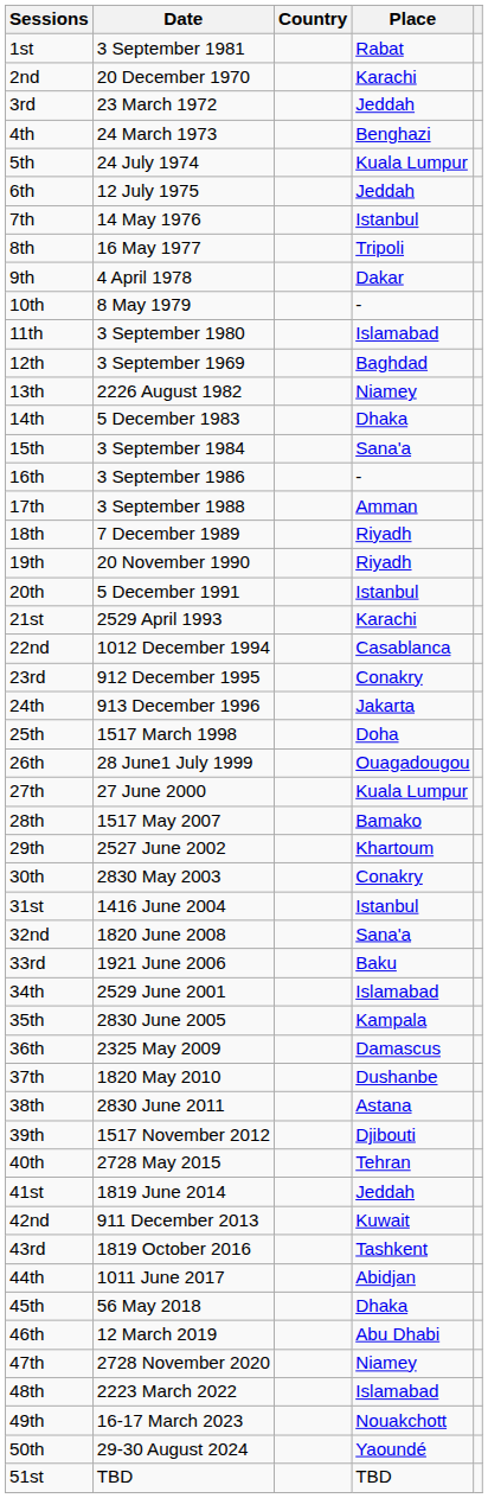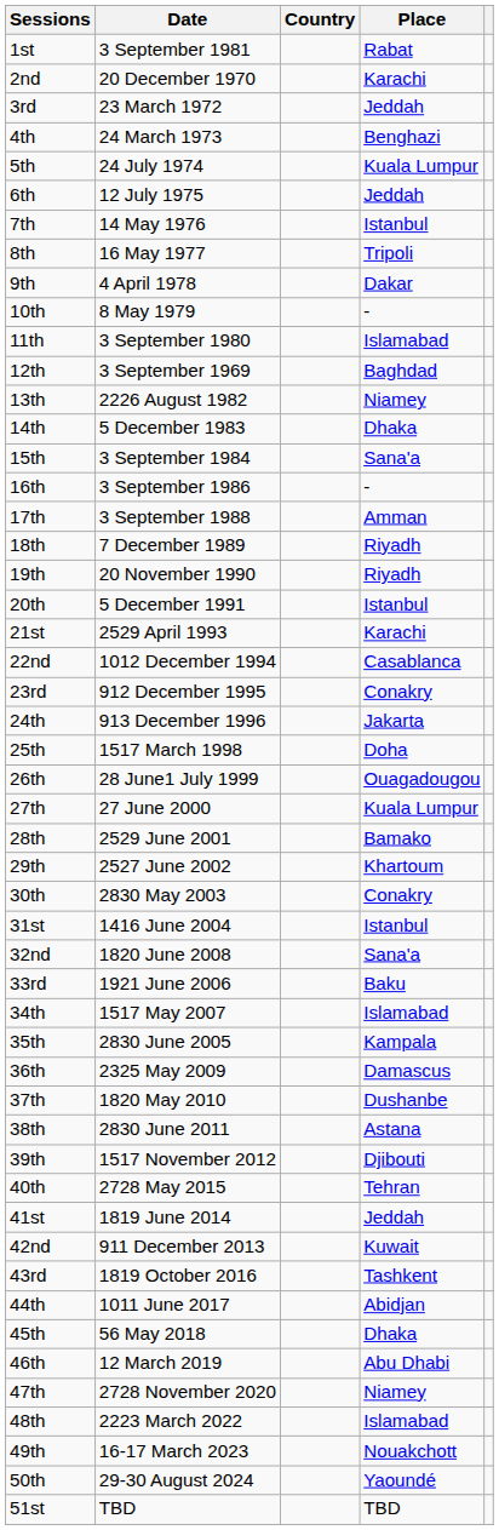28th | Date: 1517 May 2007 -> 2529 June 2001
34th | Date: 2529 June 2001 -> 1517 May 2007
